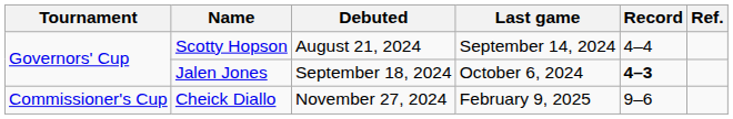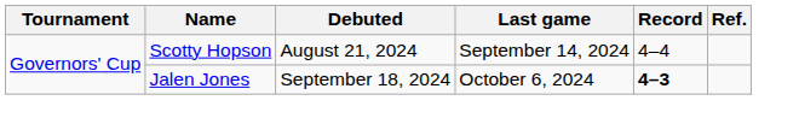- row: Commissioner's Cup | Cheick Diallo | November 27, 2024 | February 9, 2025 | 9–6
